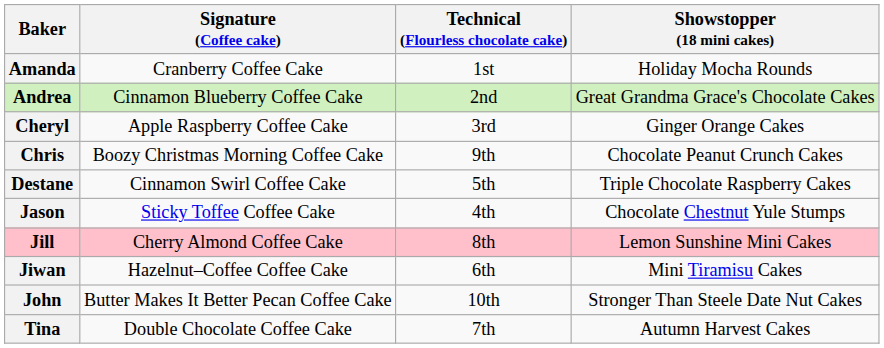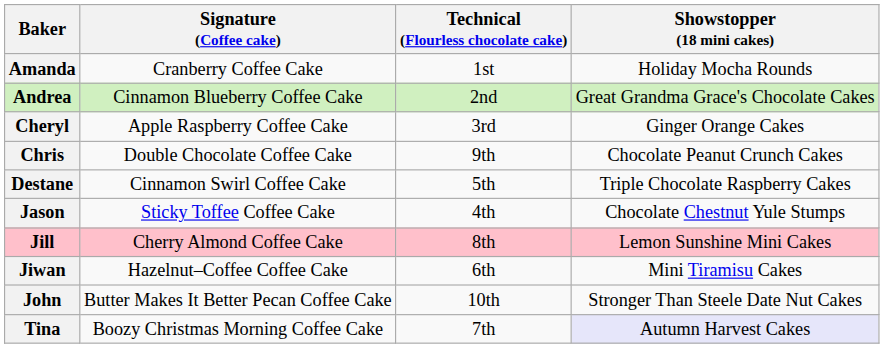Chris | Signature (Coffee cake): Boozy Christmas Morning Coffee Cake -> Double Chocolate Coffee Cake
Tina | Signature (Coffee cake): Double Chocolate Coffee Cake -> Boozy Christmas Morning Coffee Cake
Tina | Showstopper (18 mini cakes): no background -> lavender background
